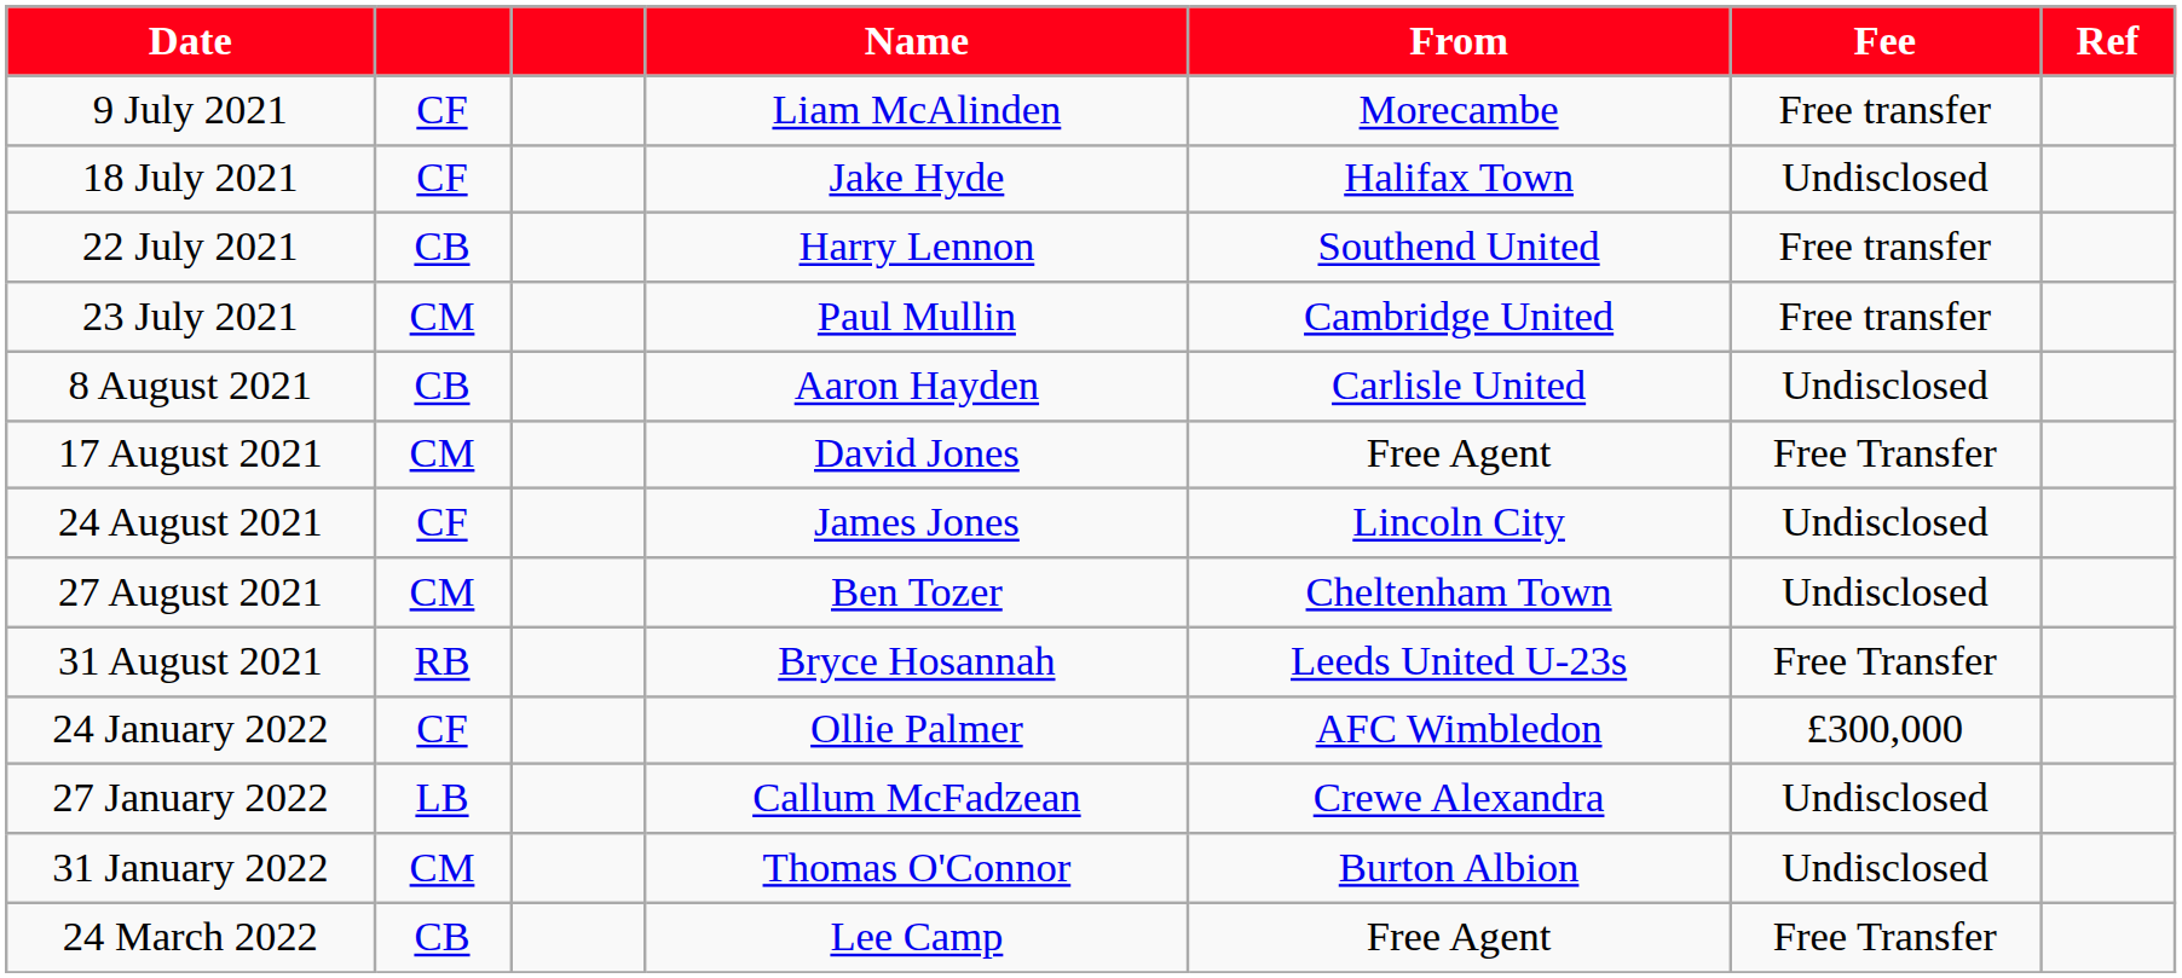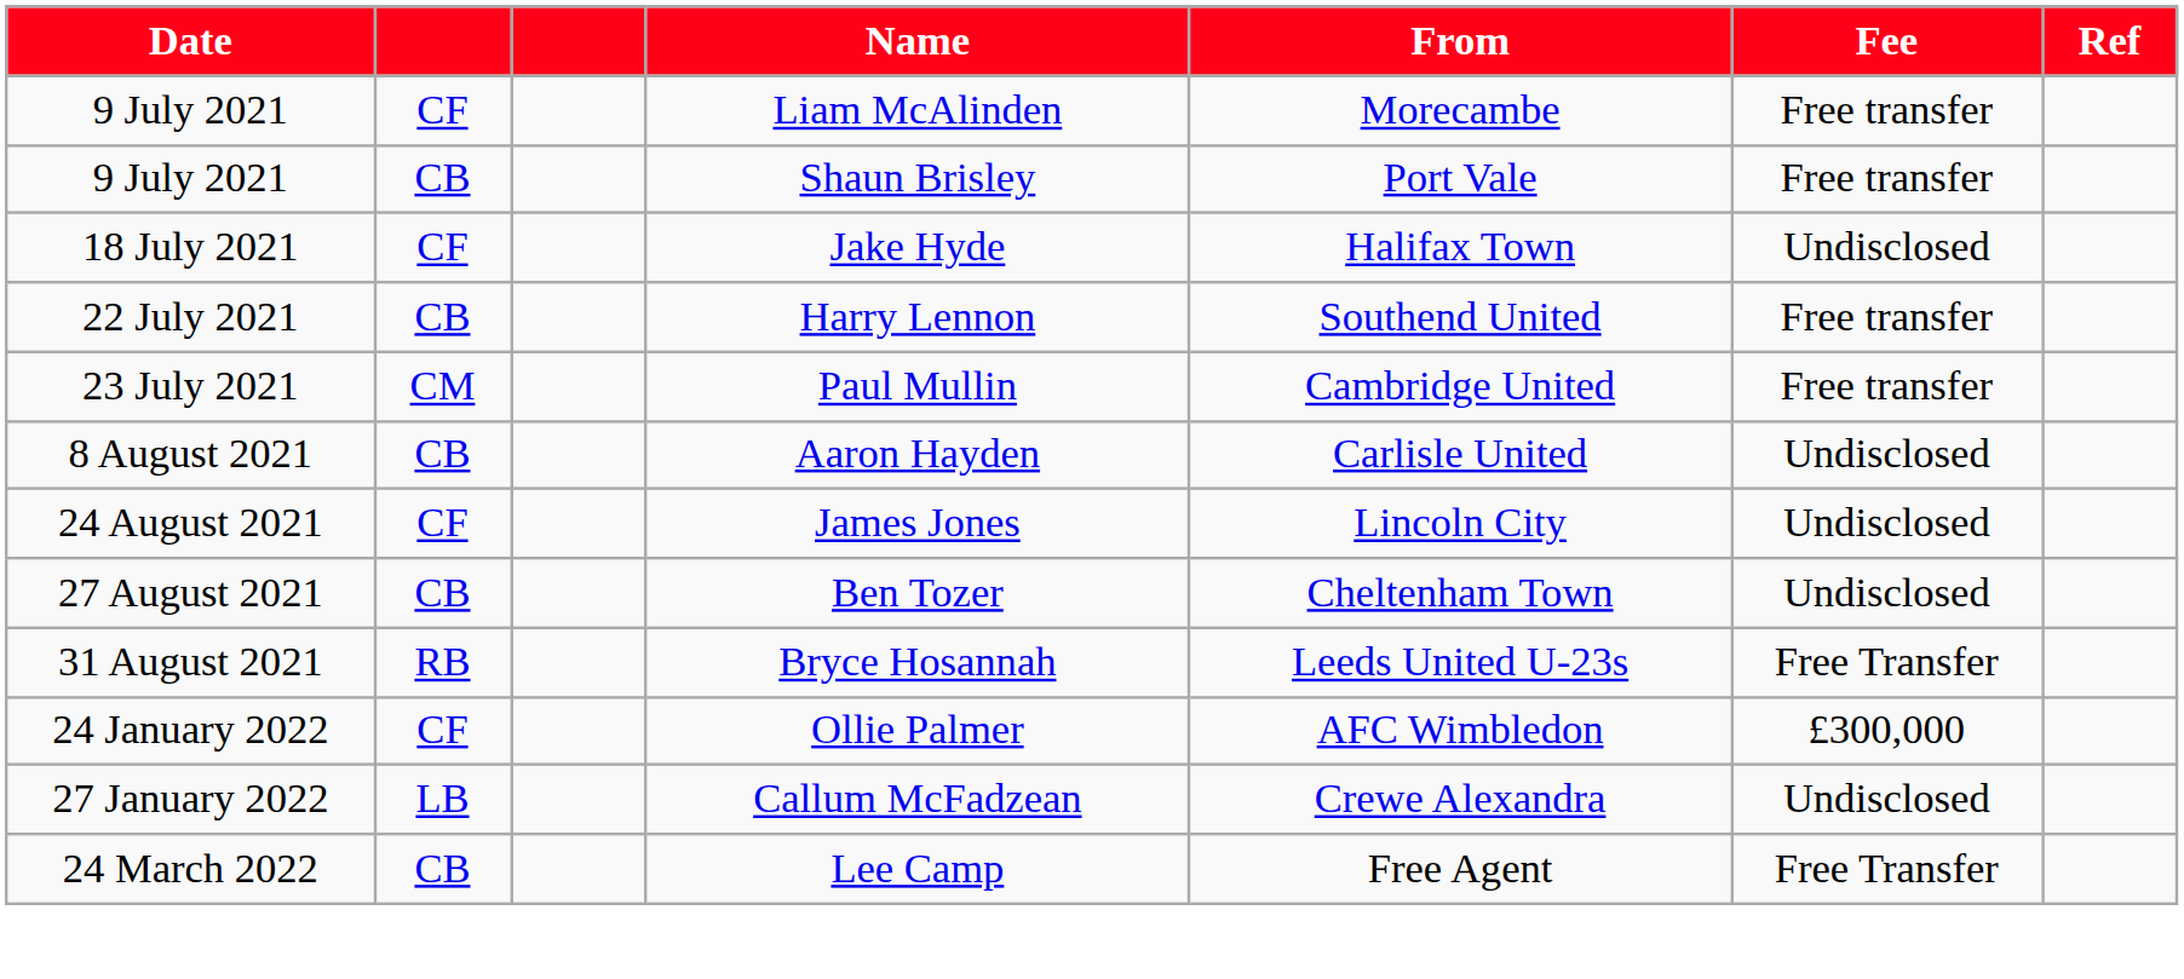+ row: 9 July 2021 | CB | Shaun Brisley | Port Vale | Free transfer
- row: 17 August 2021 | CM | David Jones | Free Agent | Free Transfer
Ben Tozer | column 2: CM -> CB
- row: 31 January 2022 | CM | Thomas O'Connor | Burton Albion | Undisclosed
